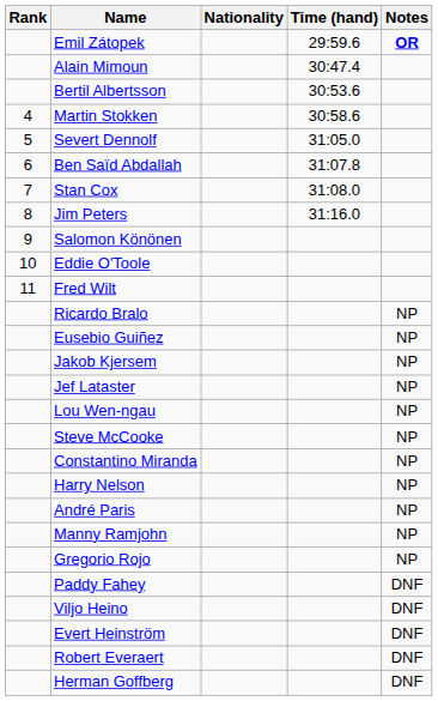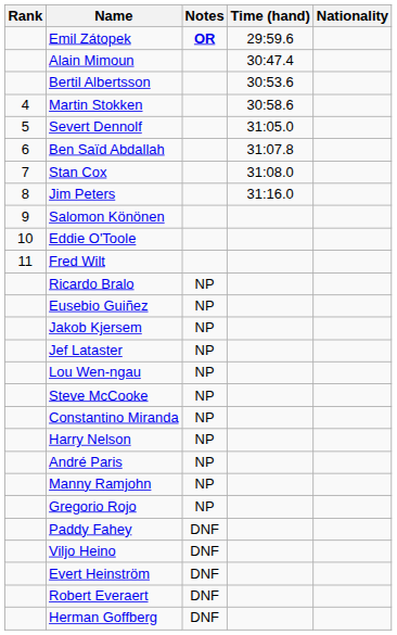columns swapped: Nationality <-> Notes
